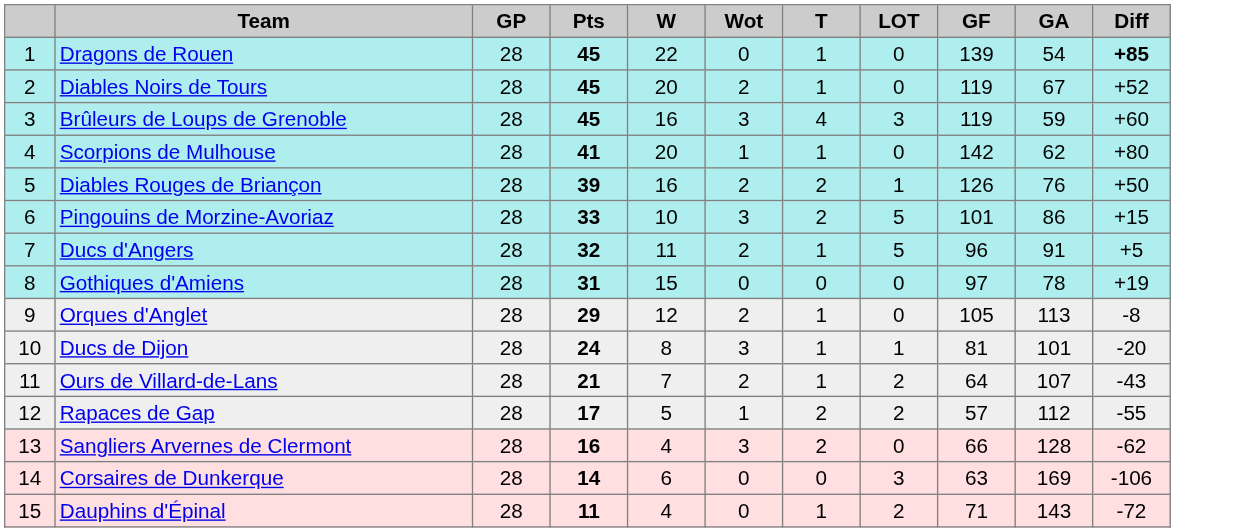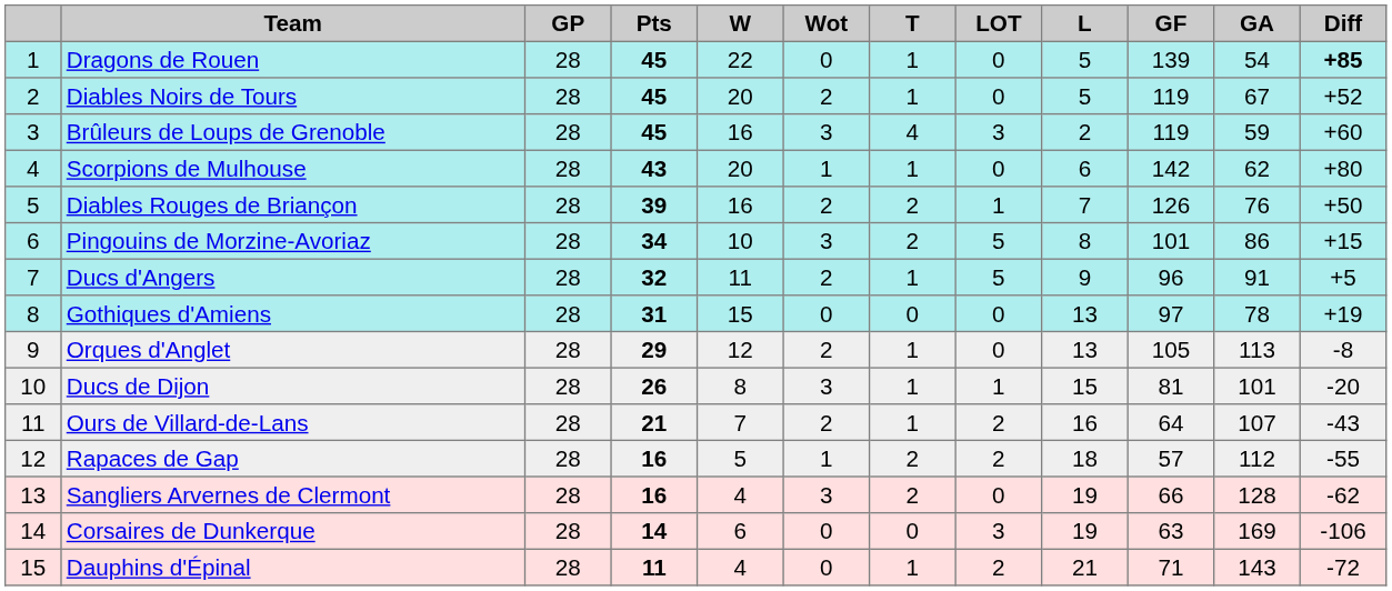+ column: L | 5 | 5 | 2 | 6 | 7 | 8 | 9 | 13 | 13 | 15 | 16 | 18 | 19 | 19 | 21
Scorpions de Mulhouse | Pts: 41 -> 43
Pingouins de Morzine-Avoriaz | Pts: 33 -> 34
Ducs de Dijon | Pts: 24 -> 26
Rapaces de Gap | Pts: 17 -> 16
